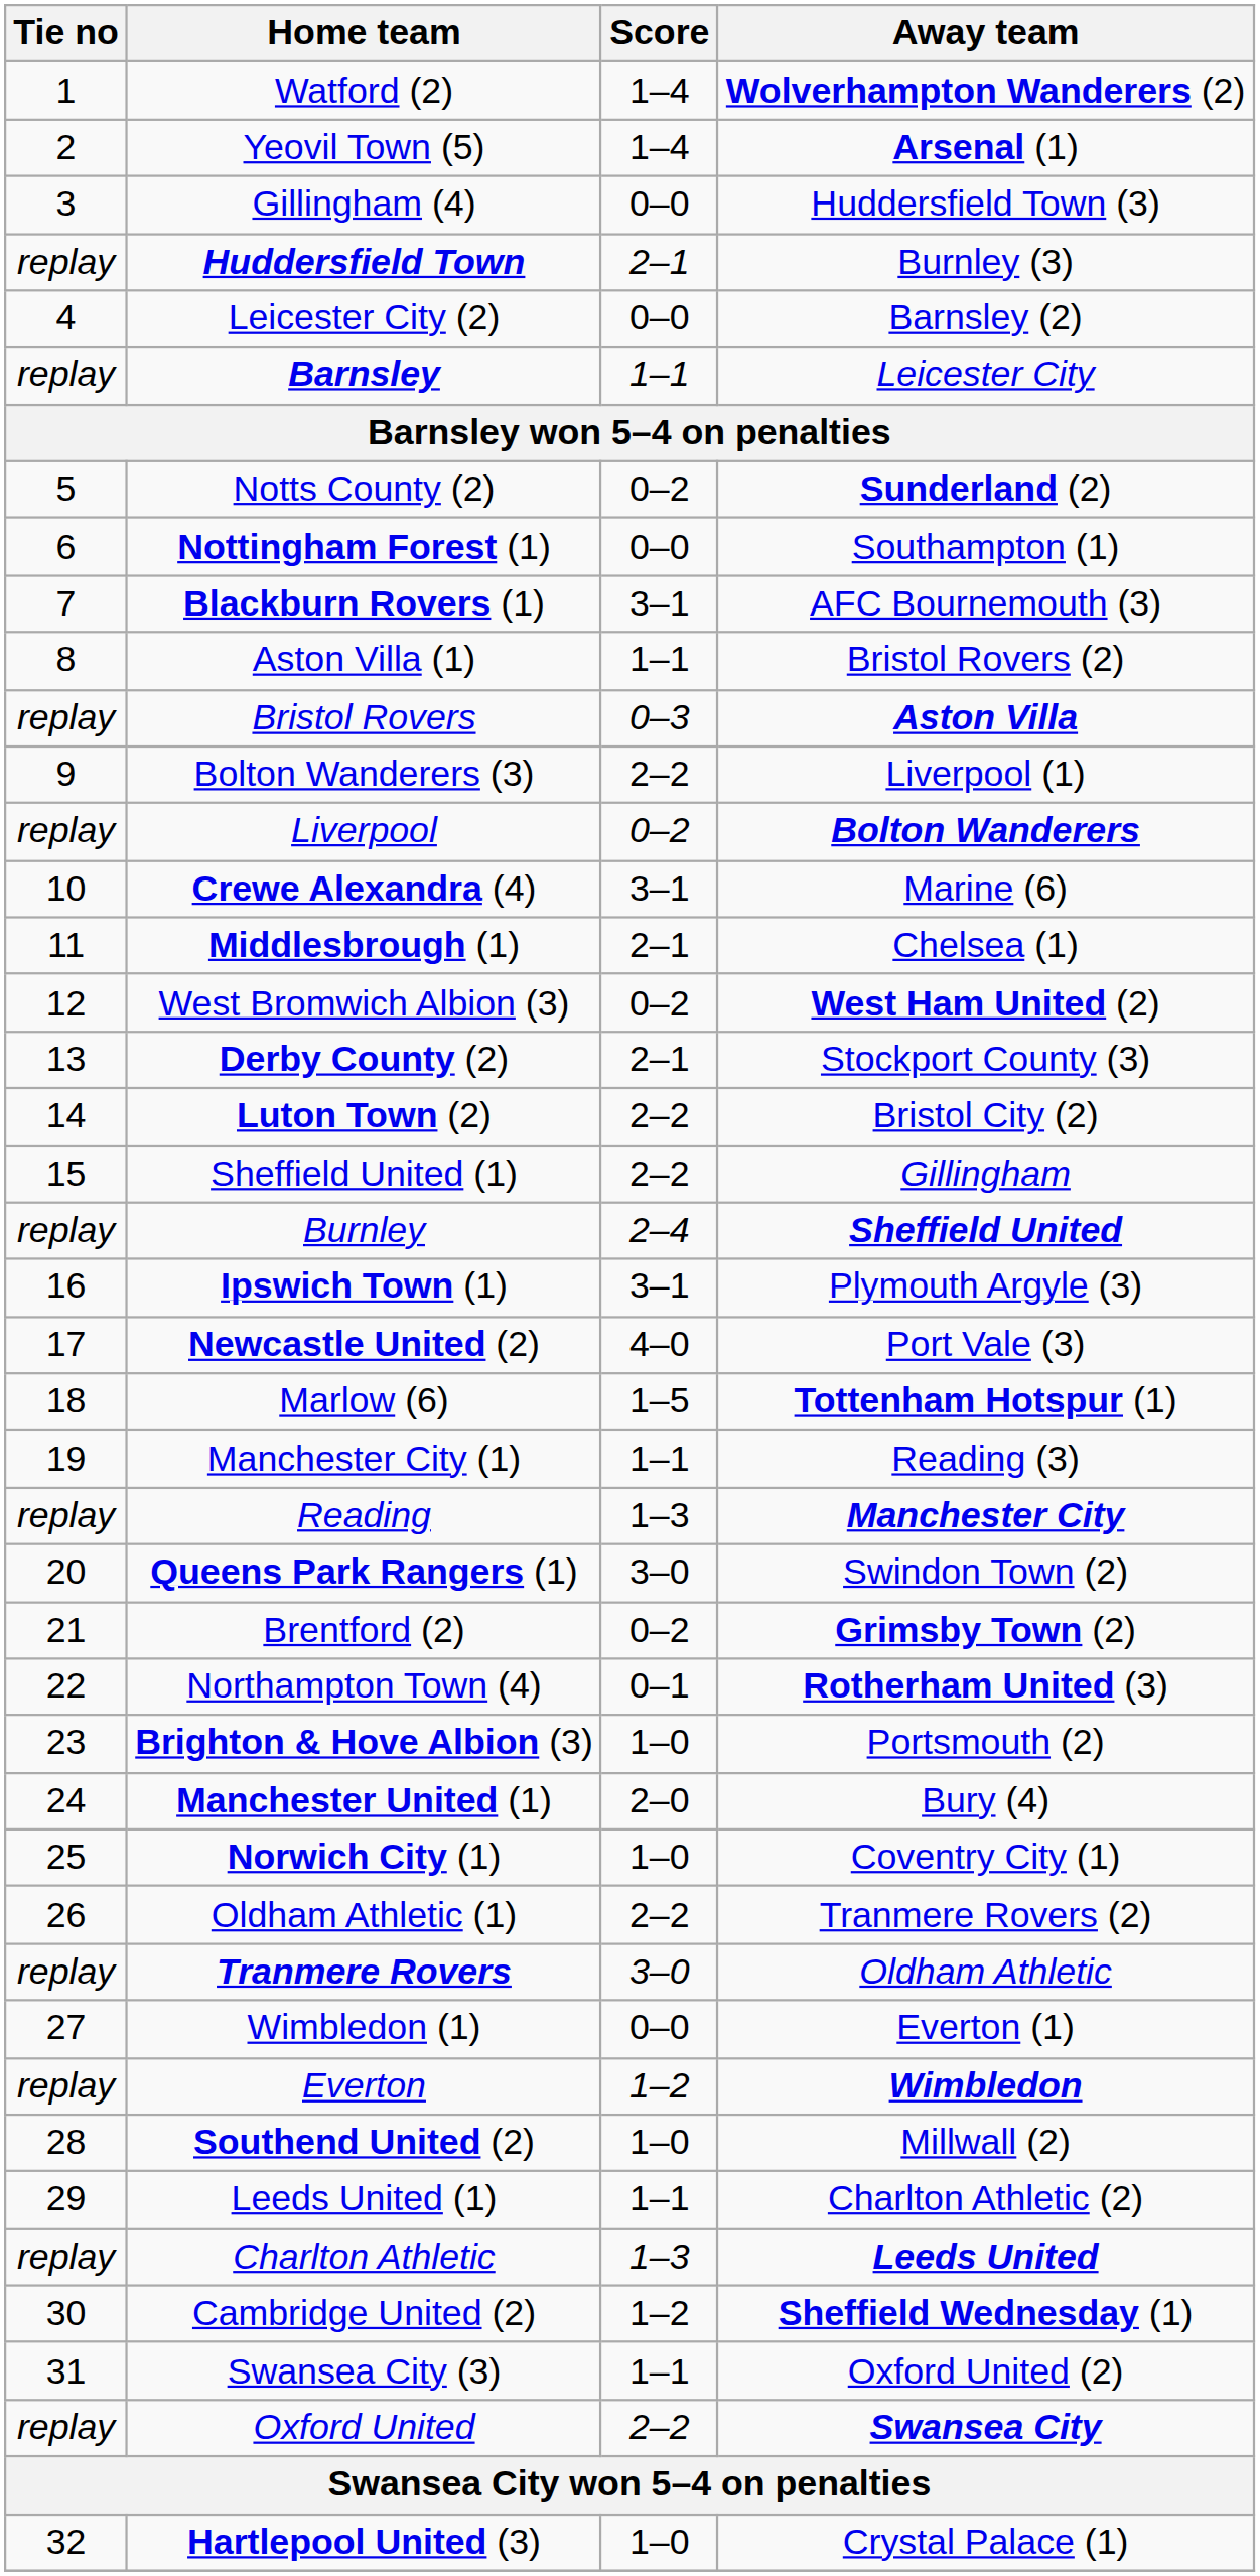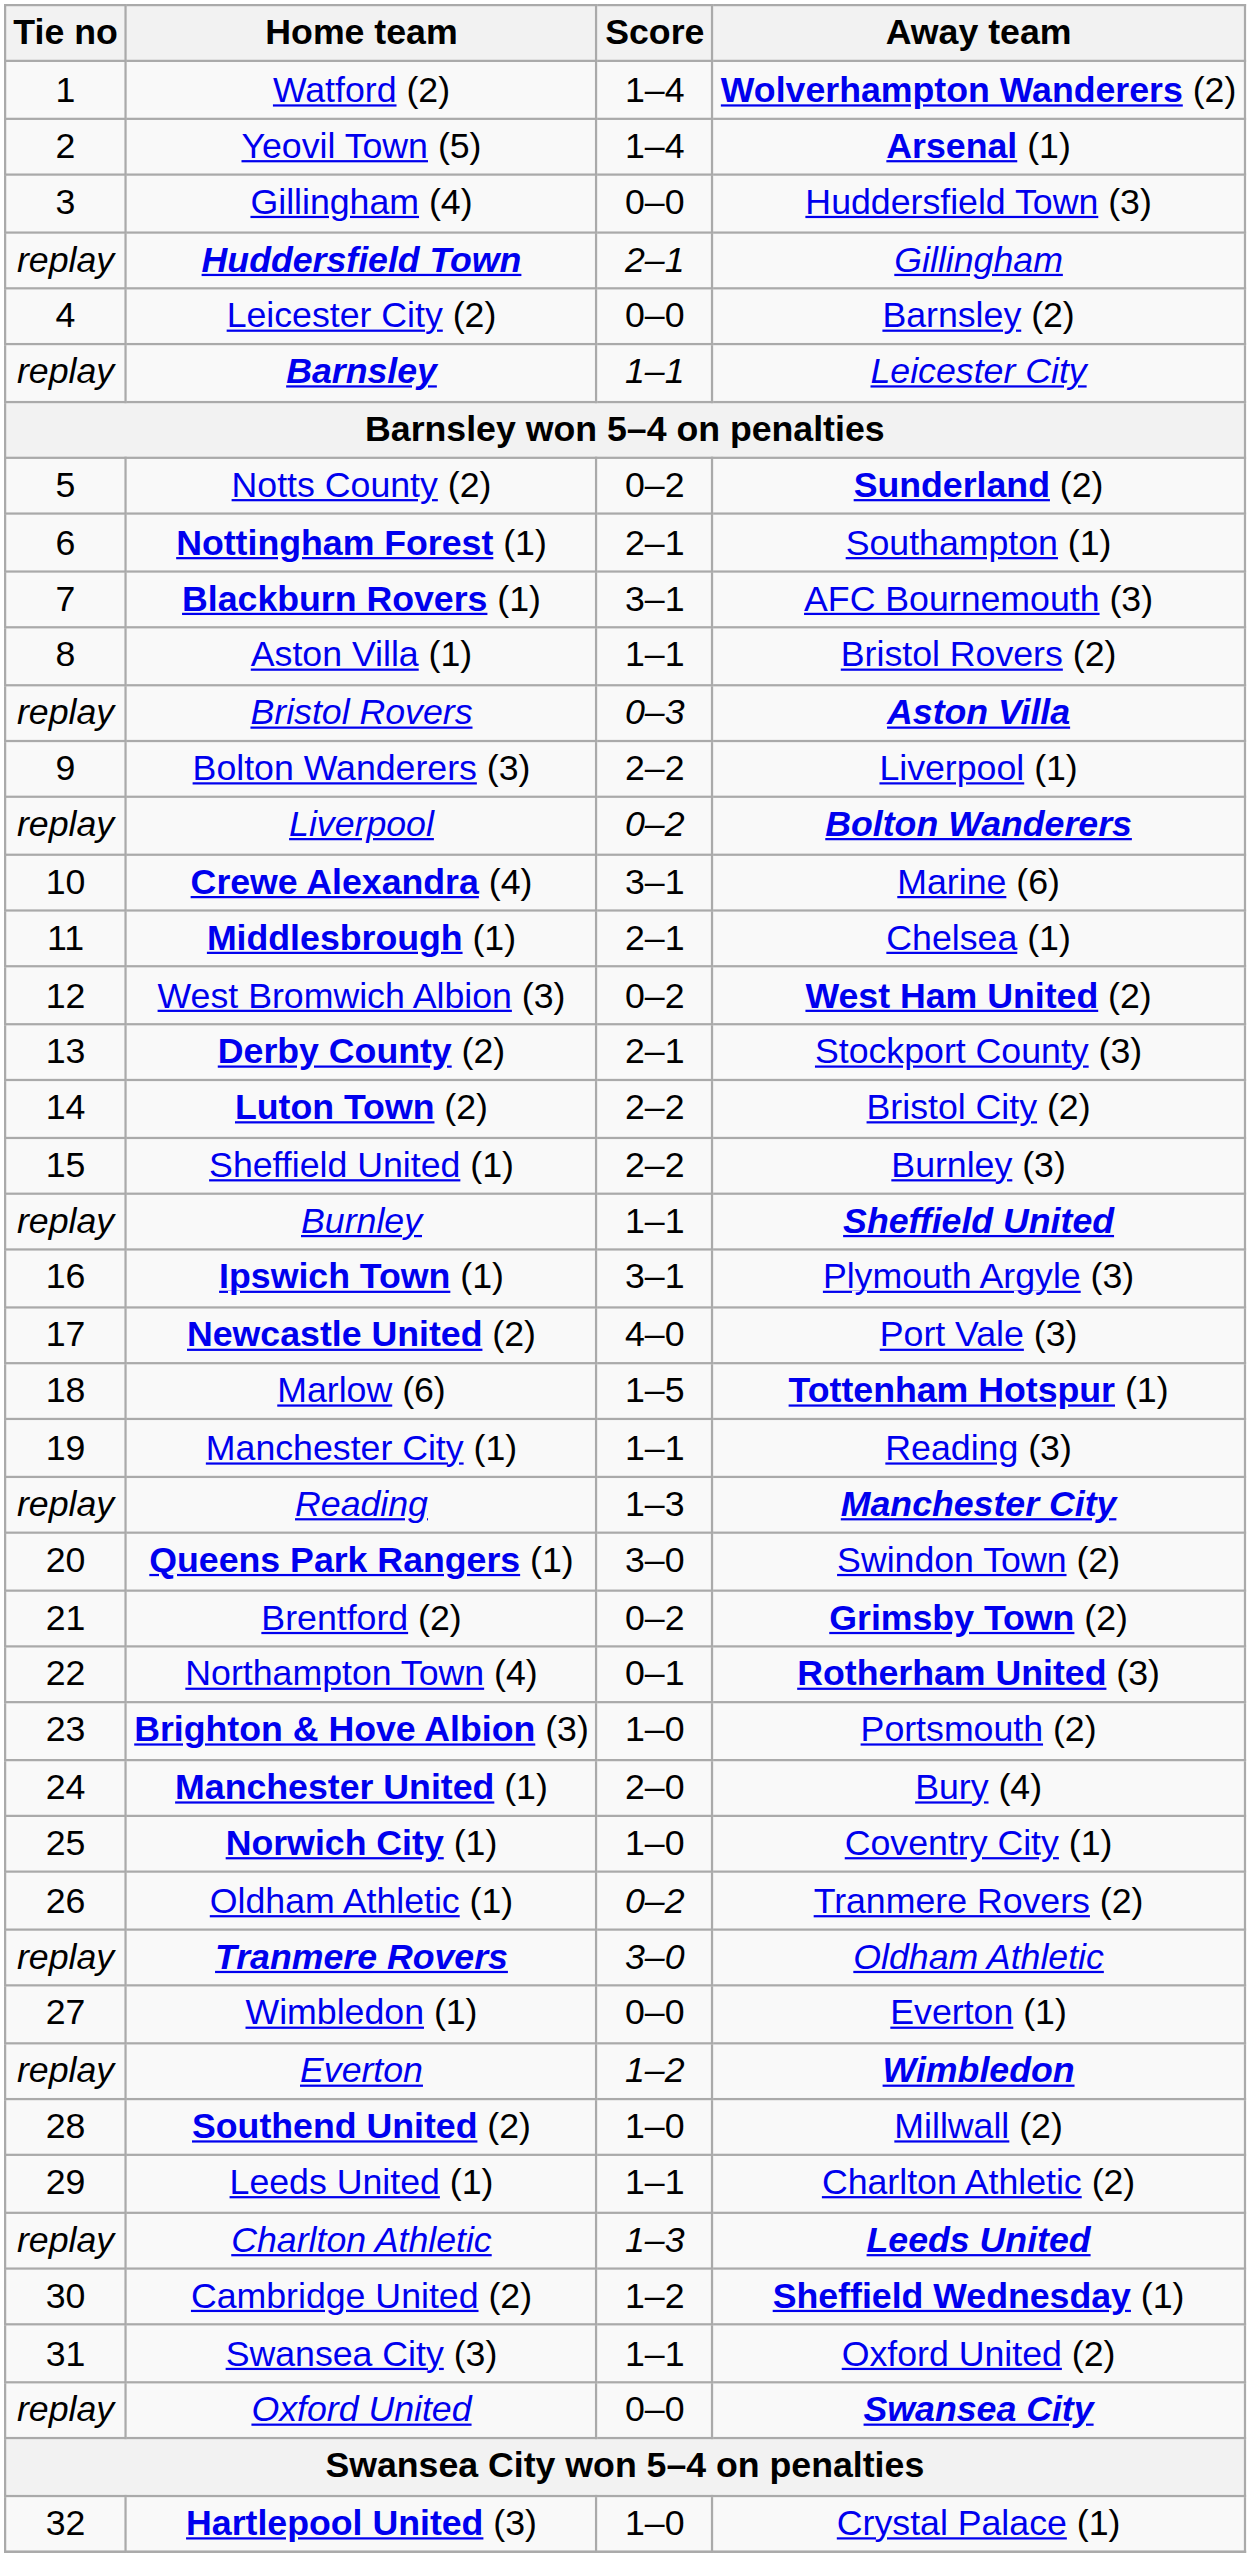Huddersfield Town | Away team: Burnley (3) -> Gillingham
Nottingham Forest (1) | Score: 0–0 -> 2–1
Sheffield United (1) | Away team: Gillingham -> Burnley (3)
Burnley | Score: 2–4 -> 1–1
Oldham Athletic (1) | Score: 2–2 -> 0–2
Oxford United | Score: 2–2 -> 0–0
